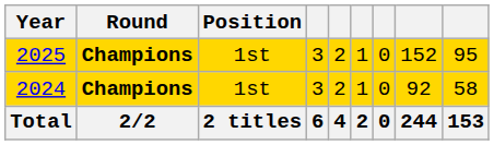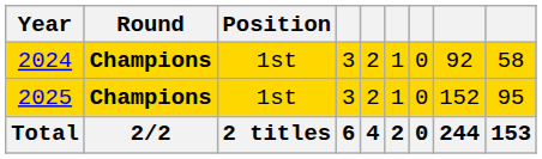rows swapped: 2024 <-> 2025
